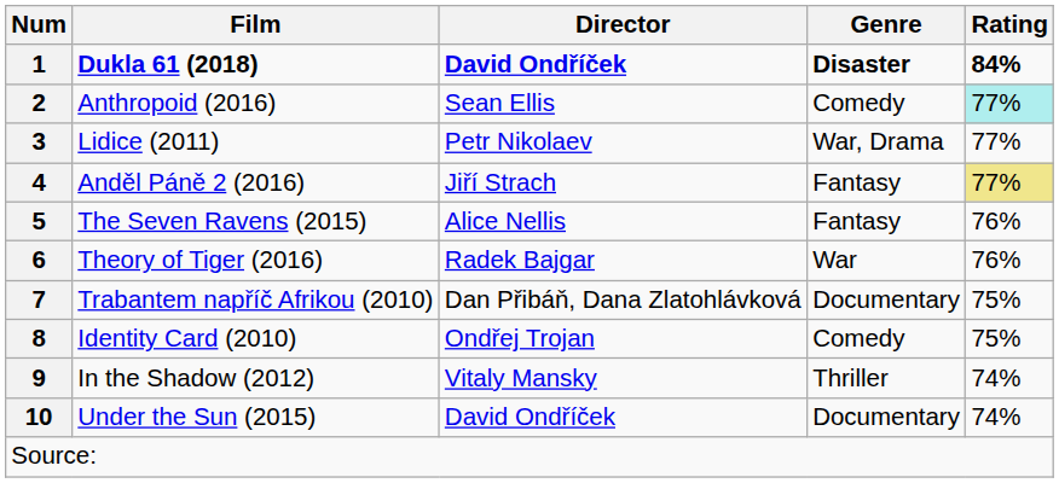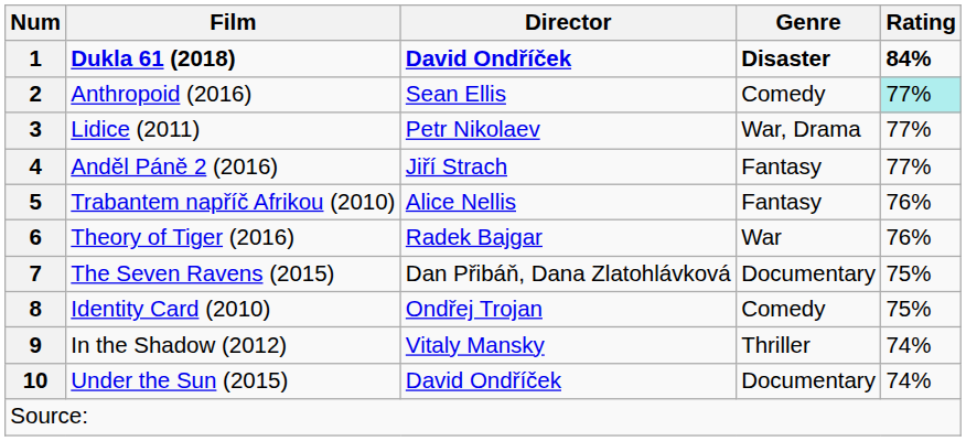4 | Rating: khaki background -> no background
5 | Film: The Seven Ravens (2015) -> Trabantem napříč Afrikou (2010)
7 | Film: Trabantem napříč Afrikou (2010) -> The Seven Ravens (2015)
